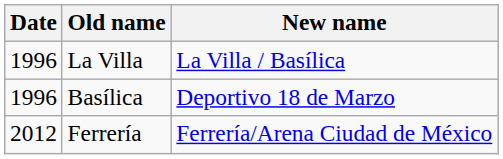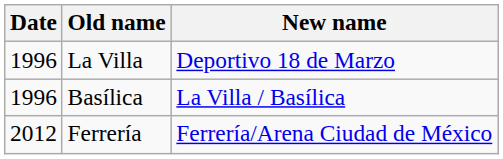La Villa | New name: La Villa / Basílica -> Deportivo 18 de Marzo
Basílica | New name: Deportivo 18 de Marzo -> La Villa / Basílica
